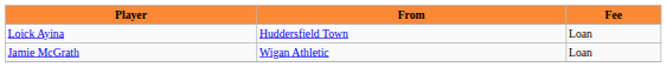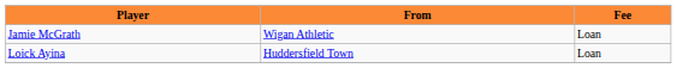rows swapped: Jamie McGrath <-> Loick Ayina
